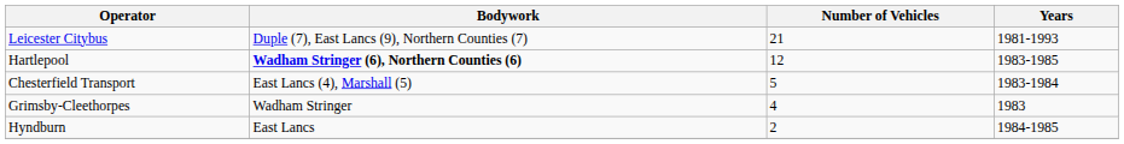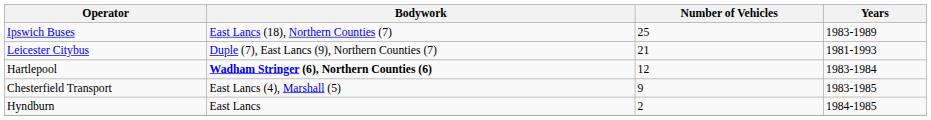+ row: Ipswich Buses | East Lancs (18), Northern Counties (7) | 25 | 1983-1989
Hartlepool | Years: 1983-1985 -> 1983-1984
Chesterfield Transport | Number of Vehicles: 5 -> 9
Chesterfield Transport | Years: 1983-1984 -> 1983-1985
- row: Grimsby-Cleethorpes | Wadham Stringer | 4 | 1983
